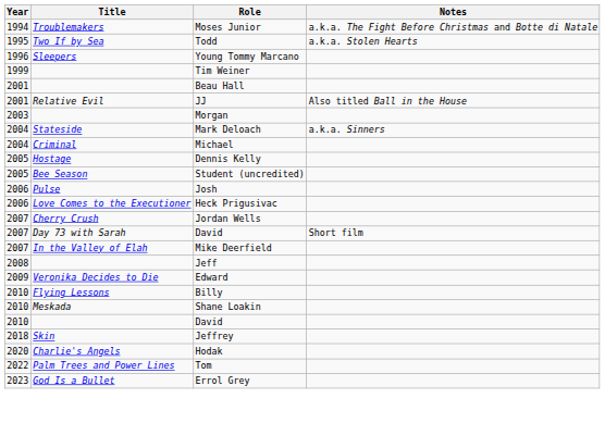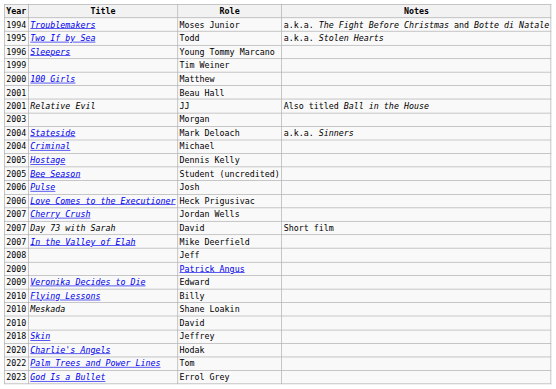+ row: 2000 | 100 Girls | Matthew
+ row: 2009 | Patrick Angus
